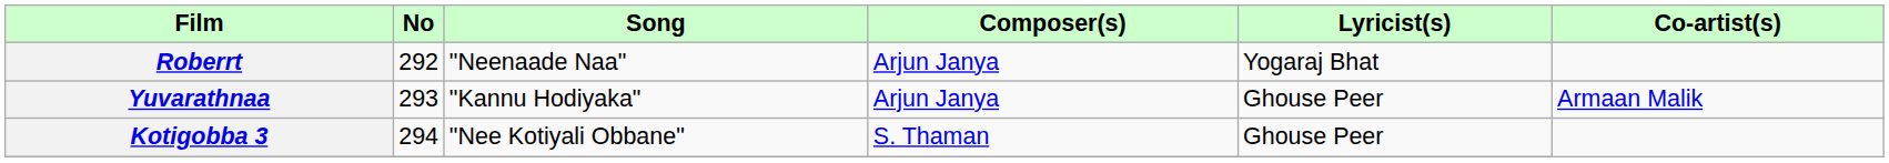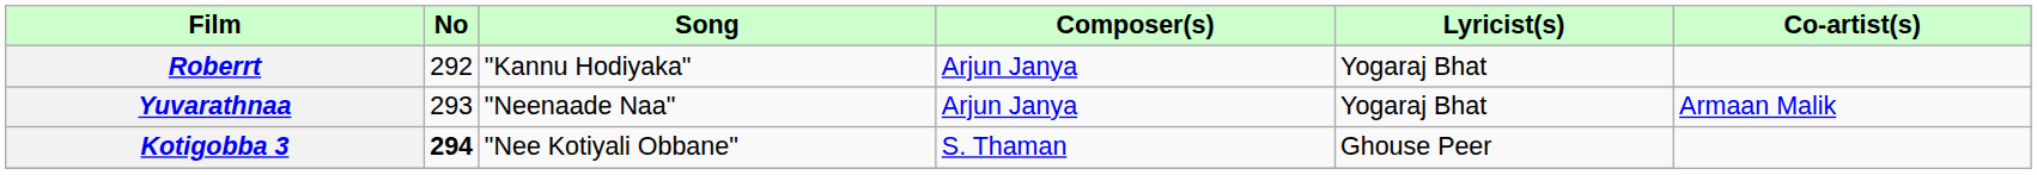Roberrt | Song: "Neenaade Naa" -> "Kannu Hodiyaka"
Yuvarathnaa | Song: "Kannu Hodiyaka" -> "Neenaade Naa"
Yuvarathnaa | Lyricist(s): Ghouse Peer -> Yogaraj Bhat
Kotigobba 3 | No: normal -> bold
